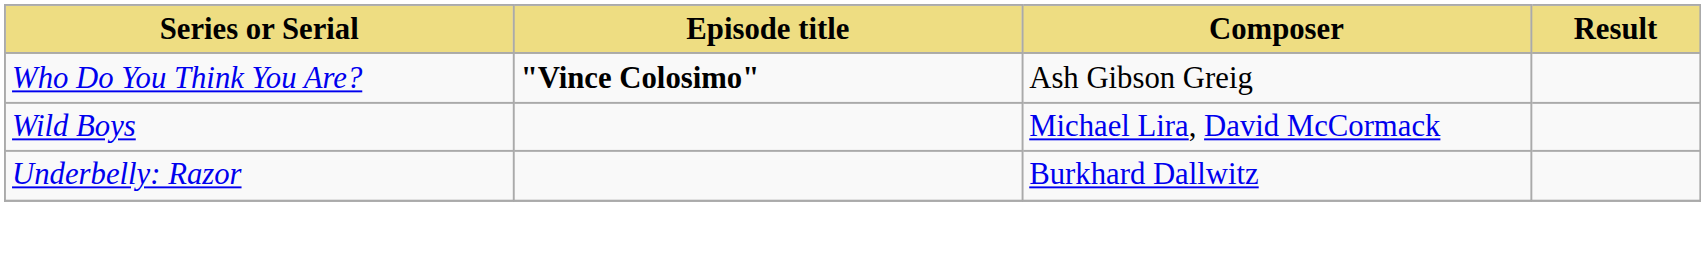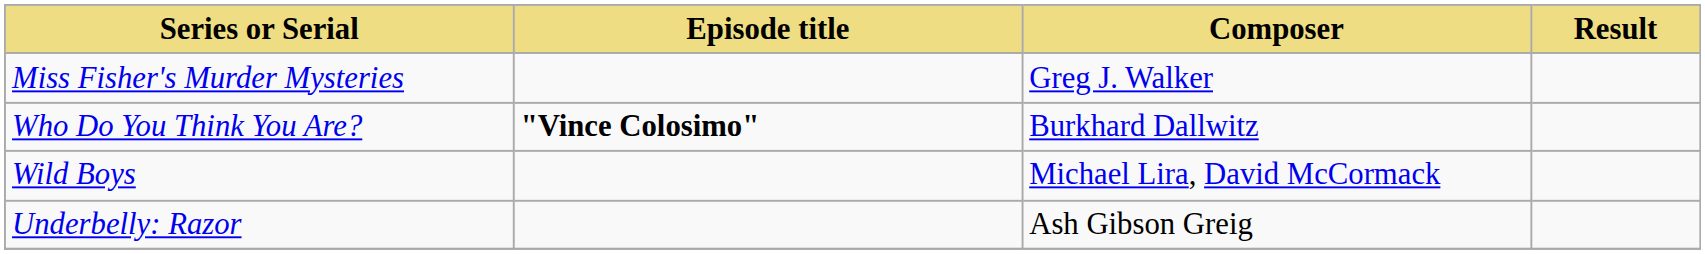+ row: Miss Fisher's Murder Mysteries | Greg J. Walker
Who Do You Think You Are? | Composer: Ash Gibson Greig -> Burkhard Dallwitz
Underbelly: Razor | Composer: Burkhard Dallwitz -> Ash Gibson Greig
